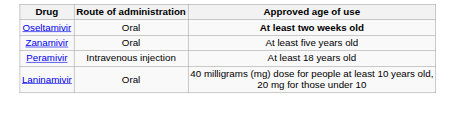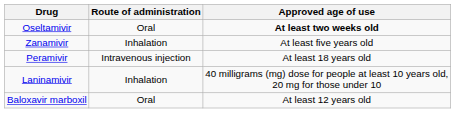Zanamivir | Route of administration: Oral -> Inhalation
Laninamivir | Route of administration: Oral -> Inhalation
+ row: Baloxavir marboxil | Oral | At least 12 years old
